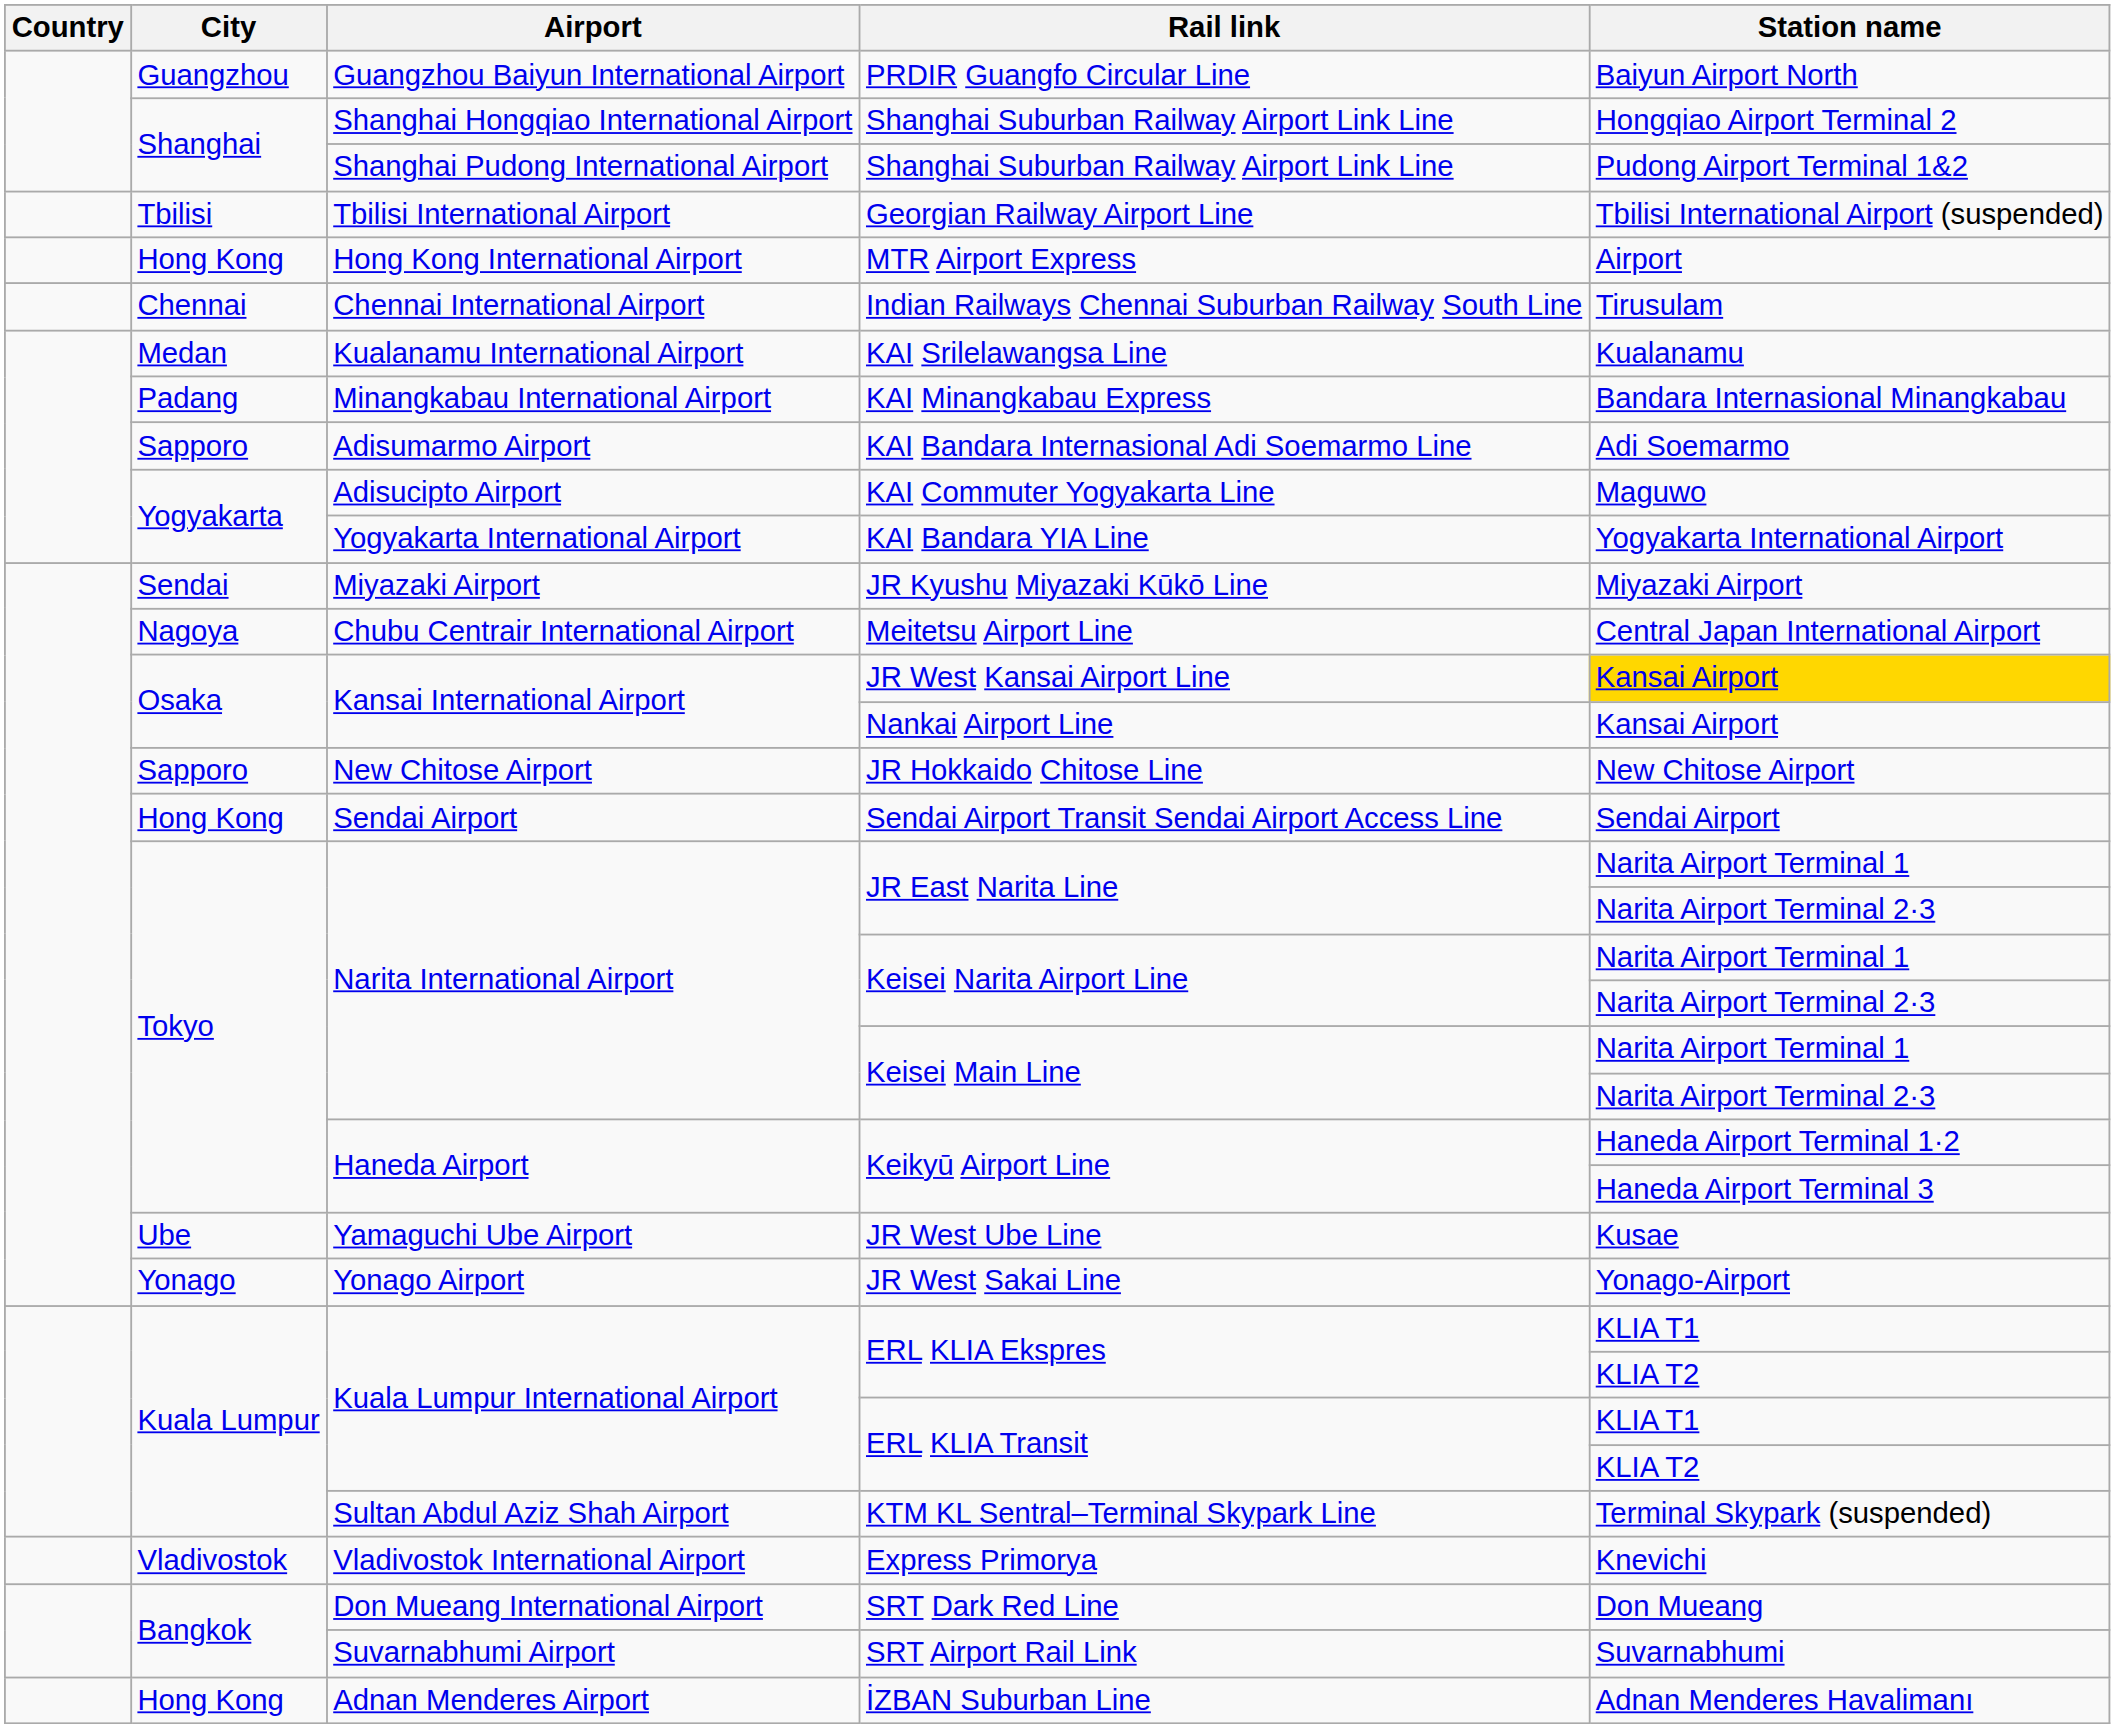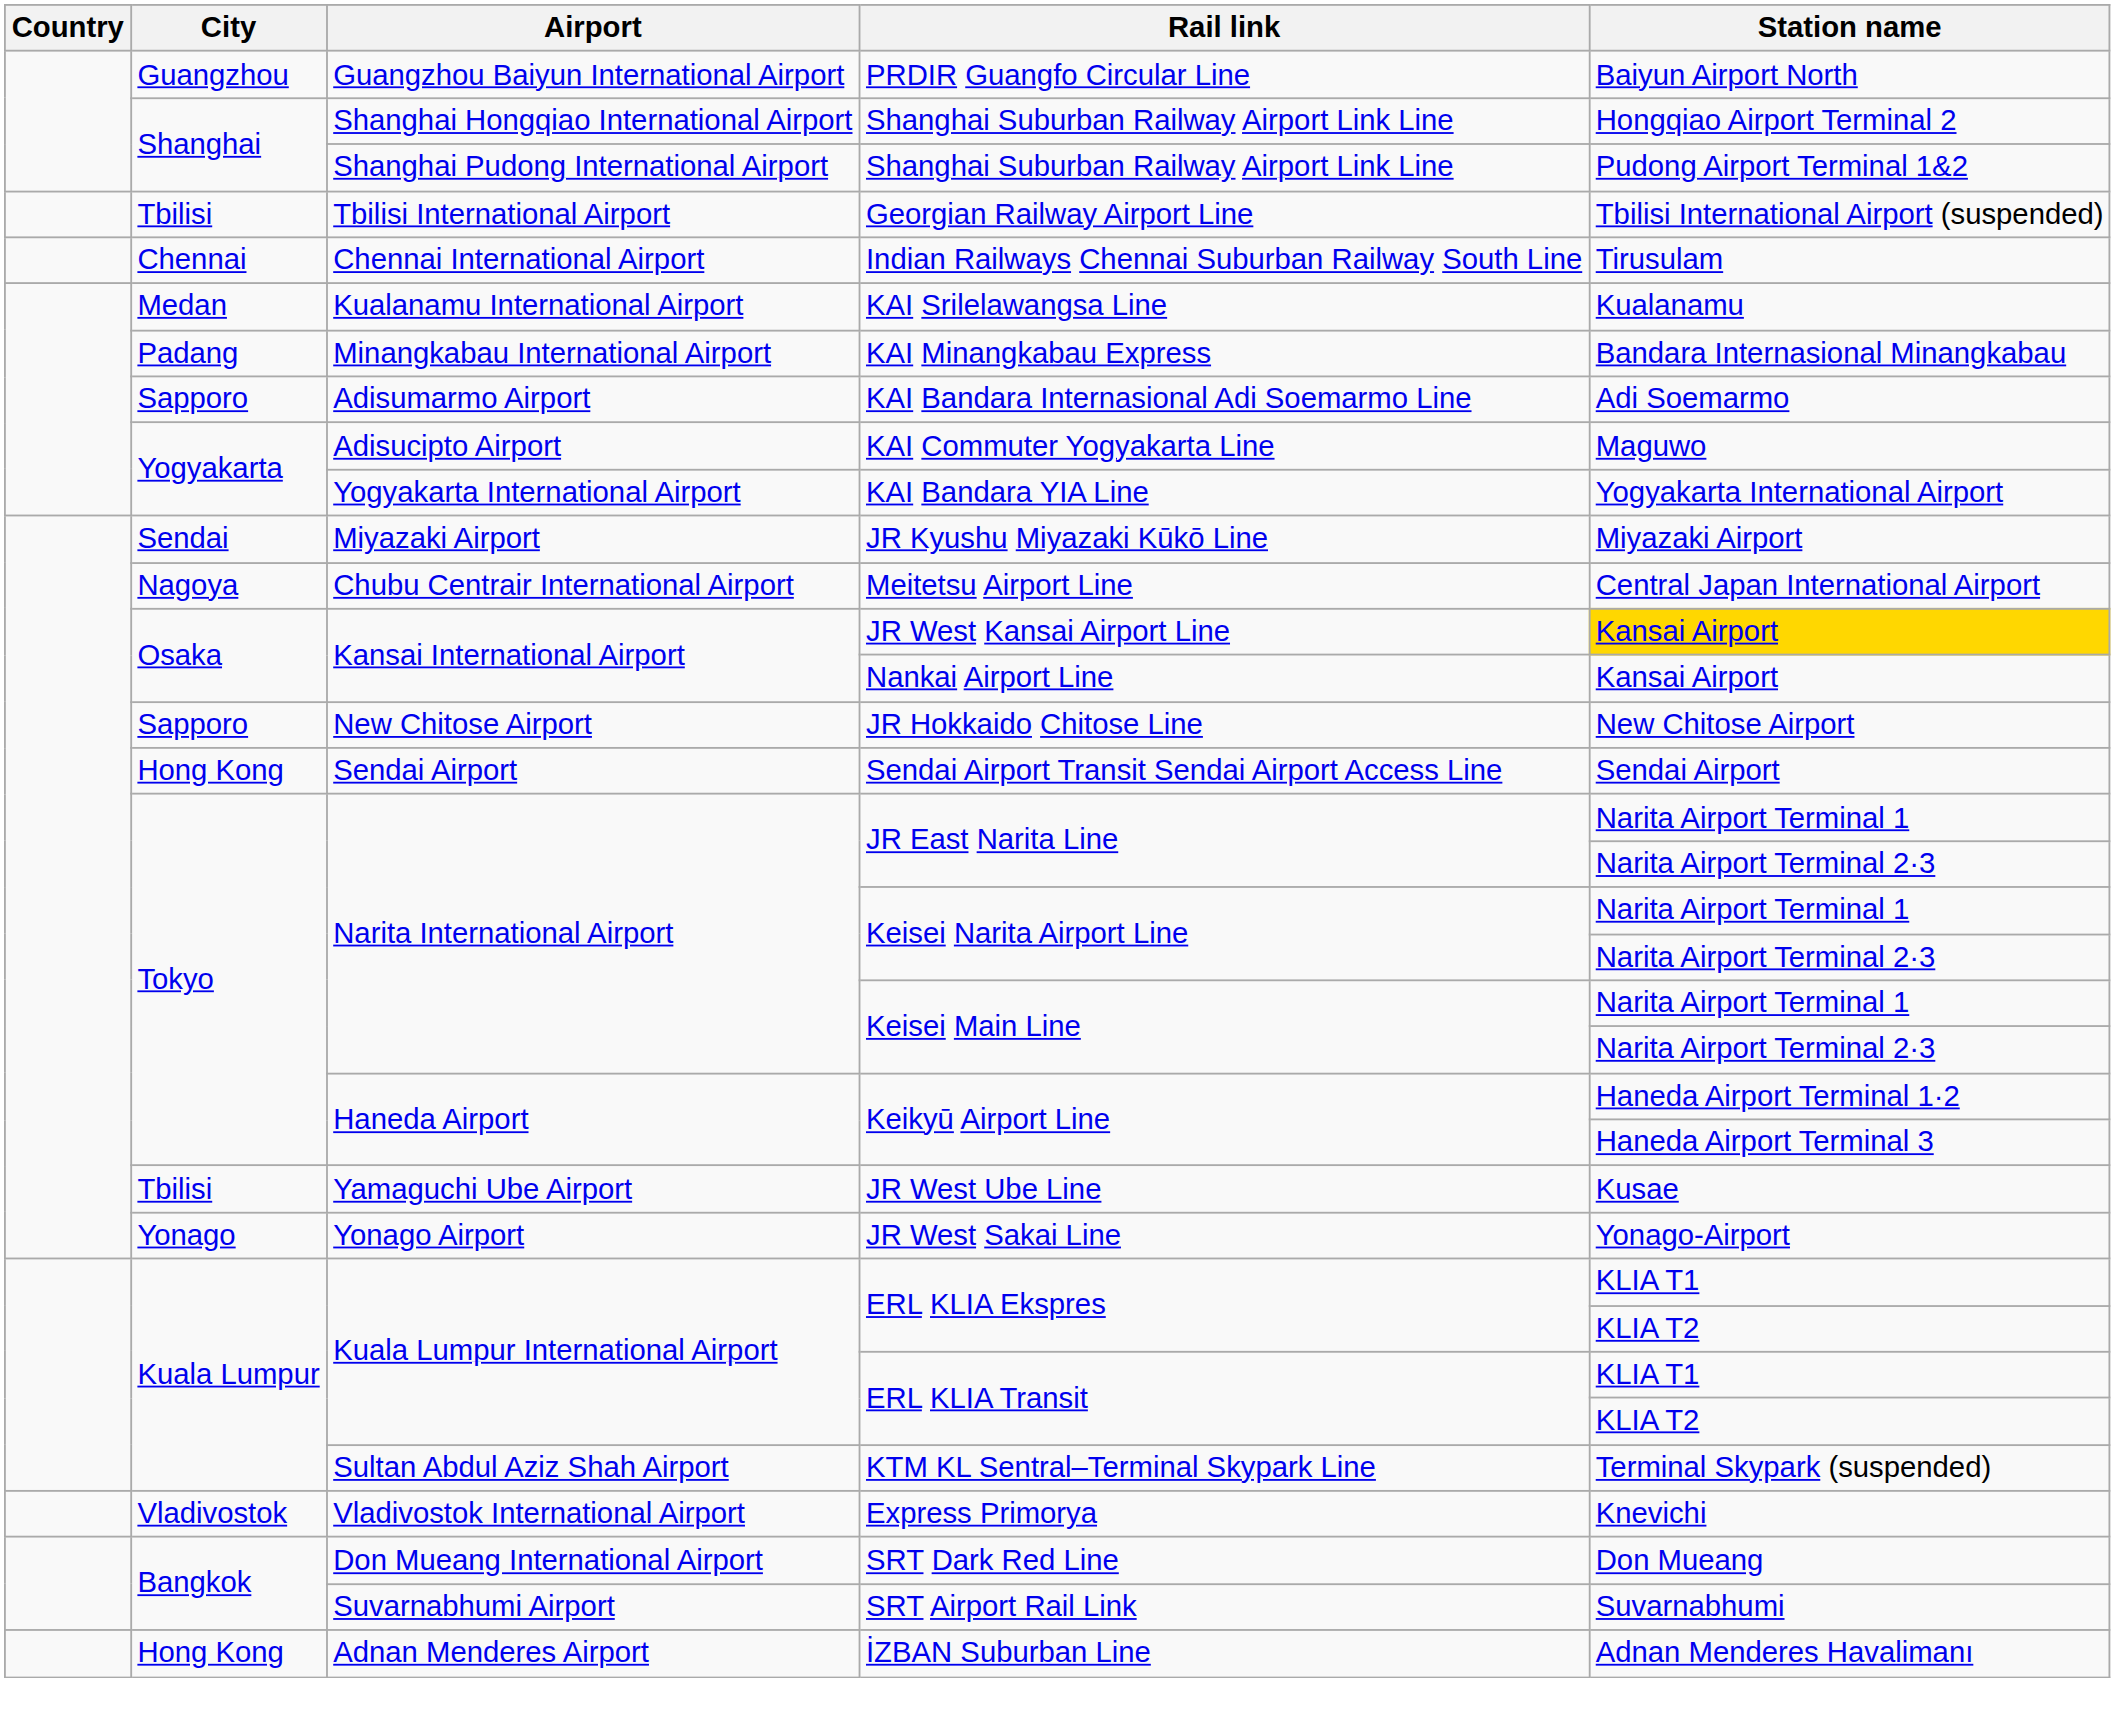- row: Hong Kong | Hong Kong International Airport | MTR Airport Express | Airport
JR West Ube Line | City: Ube -> Tbilisi
